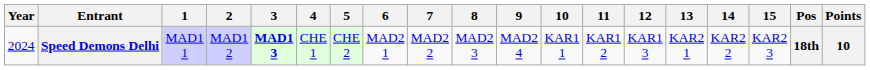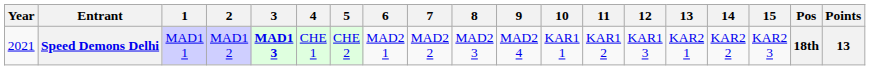Speed Demons Delhi | Year: 2024 -> 2021
Speed Demons Delhi | Points: 10 -> 13
